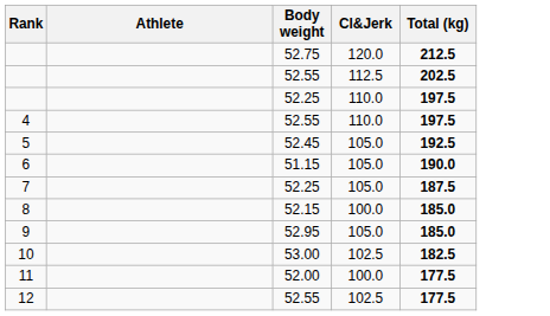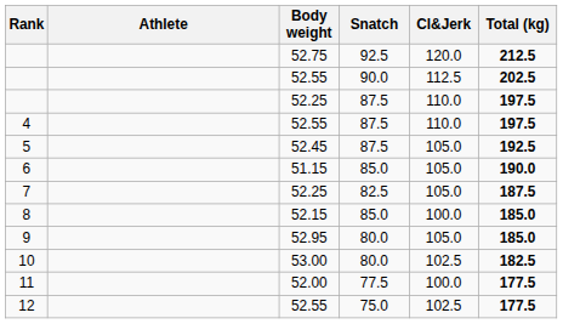+ column: Snatch | 92.5 | 90.0 | 87.5 | 87.5 | 87.5 | 85.0 | 82.5 | 85.0 | 80.0 | 80.0 | 77.5 | 75.0
